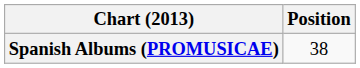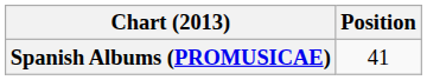Spanish Albums (PROMUSICAE) | Position: 38 -> 41
